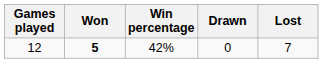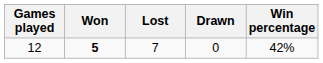columns swapped: Lost <-> Win percentage
